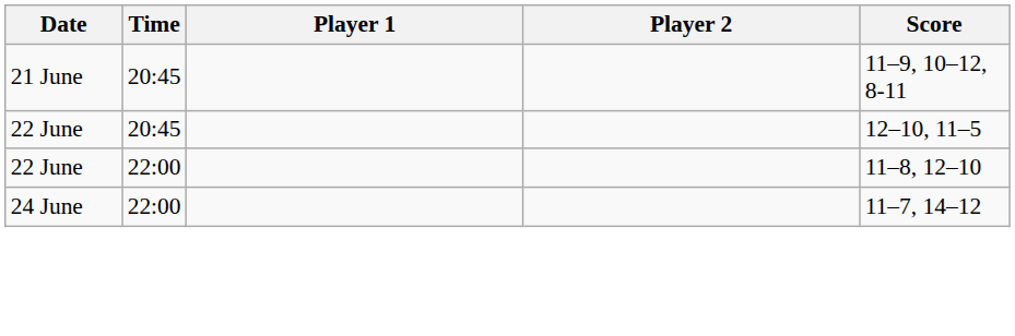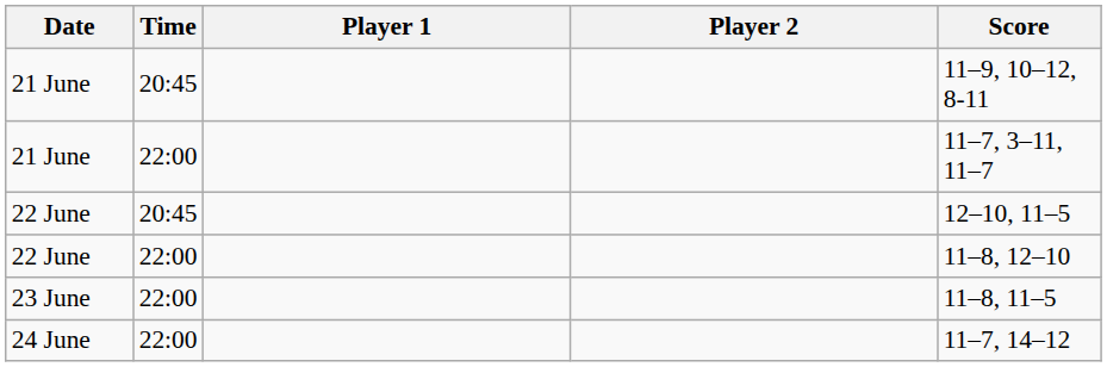+ row: 21 June | 22:00 | 11–7, 3–11, 11–7
+ row: 23 June | 22:00 | 11–8, 11–5
